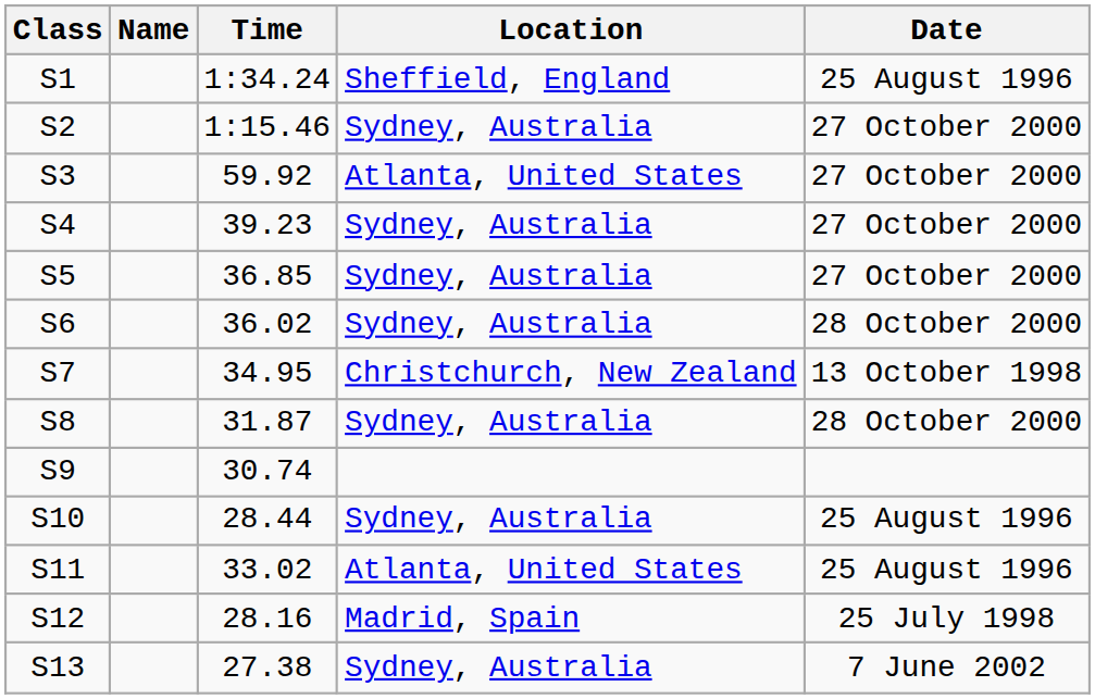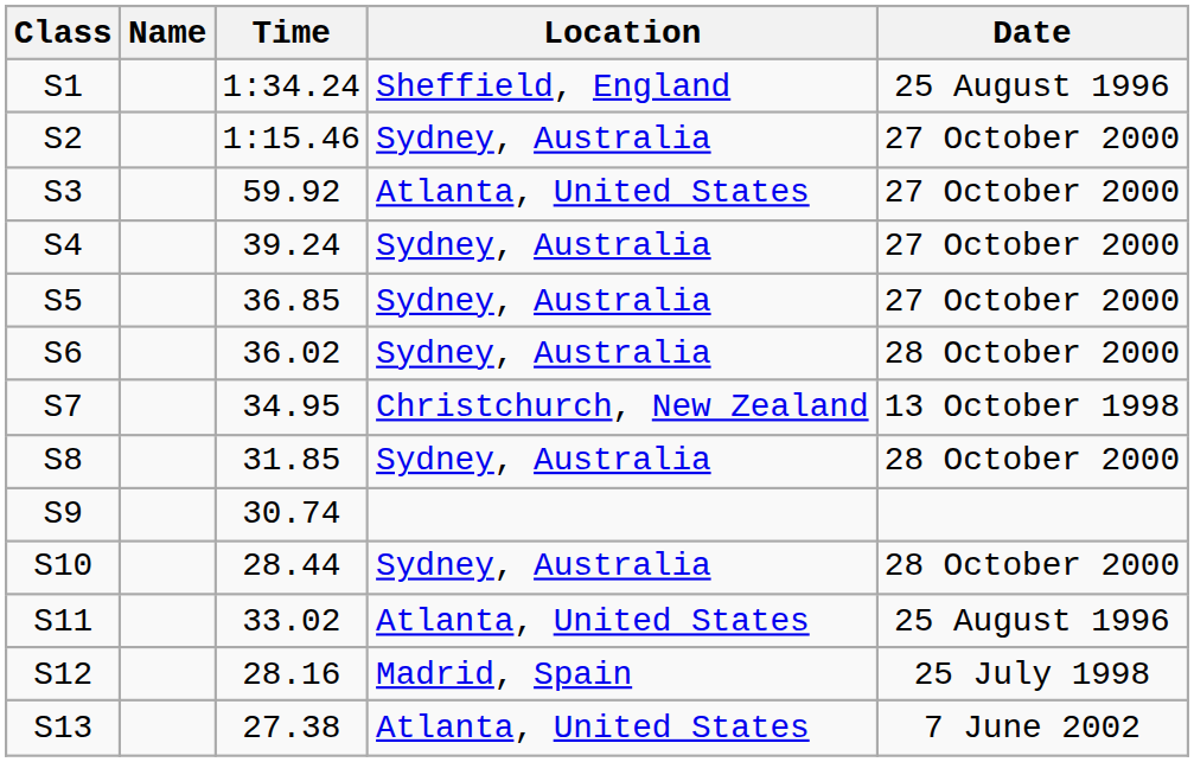S4 | Time: 39.23 -> 39.24
S8 | Time: 31.87 -> 31.85
S10 | Date: 25 August 1996 -> 28 October 2000
S13 | Location: Sydney, Australia -> Atlanta, United States
